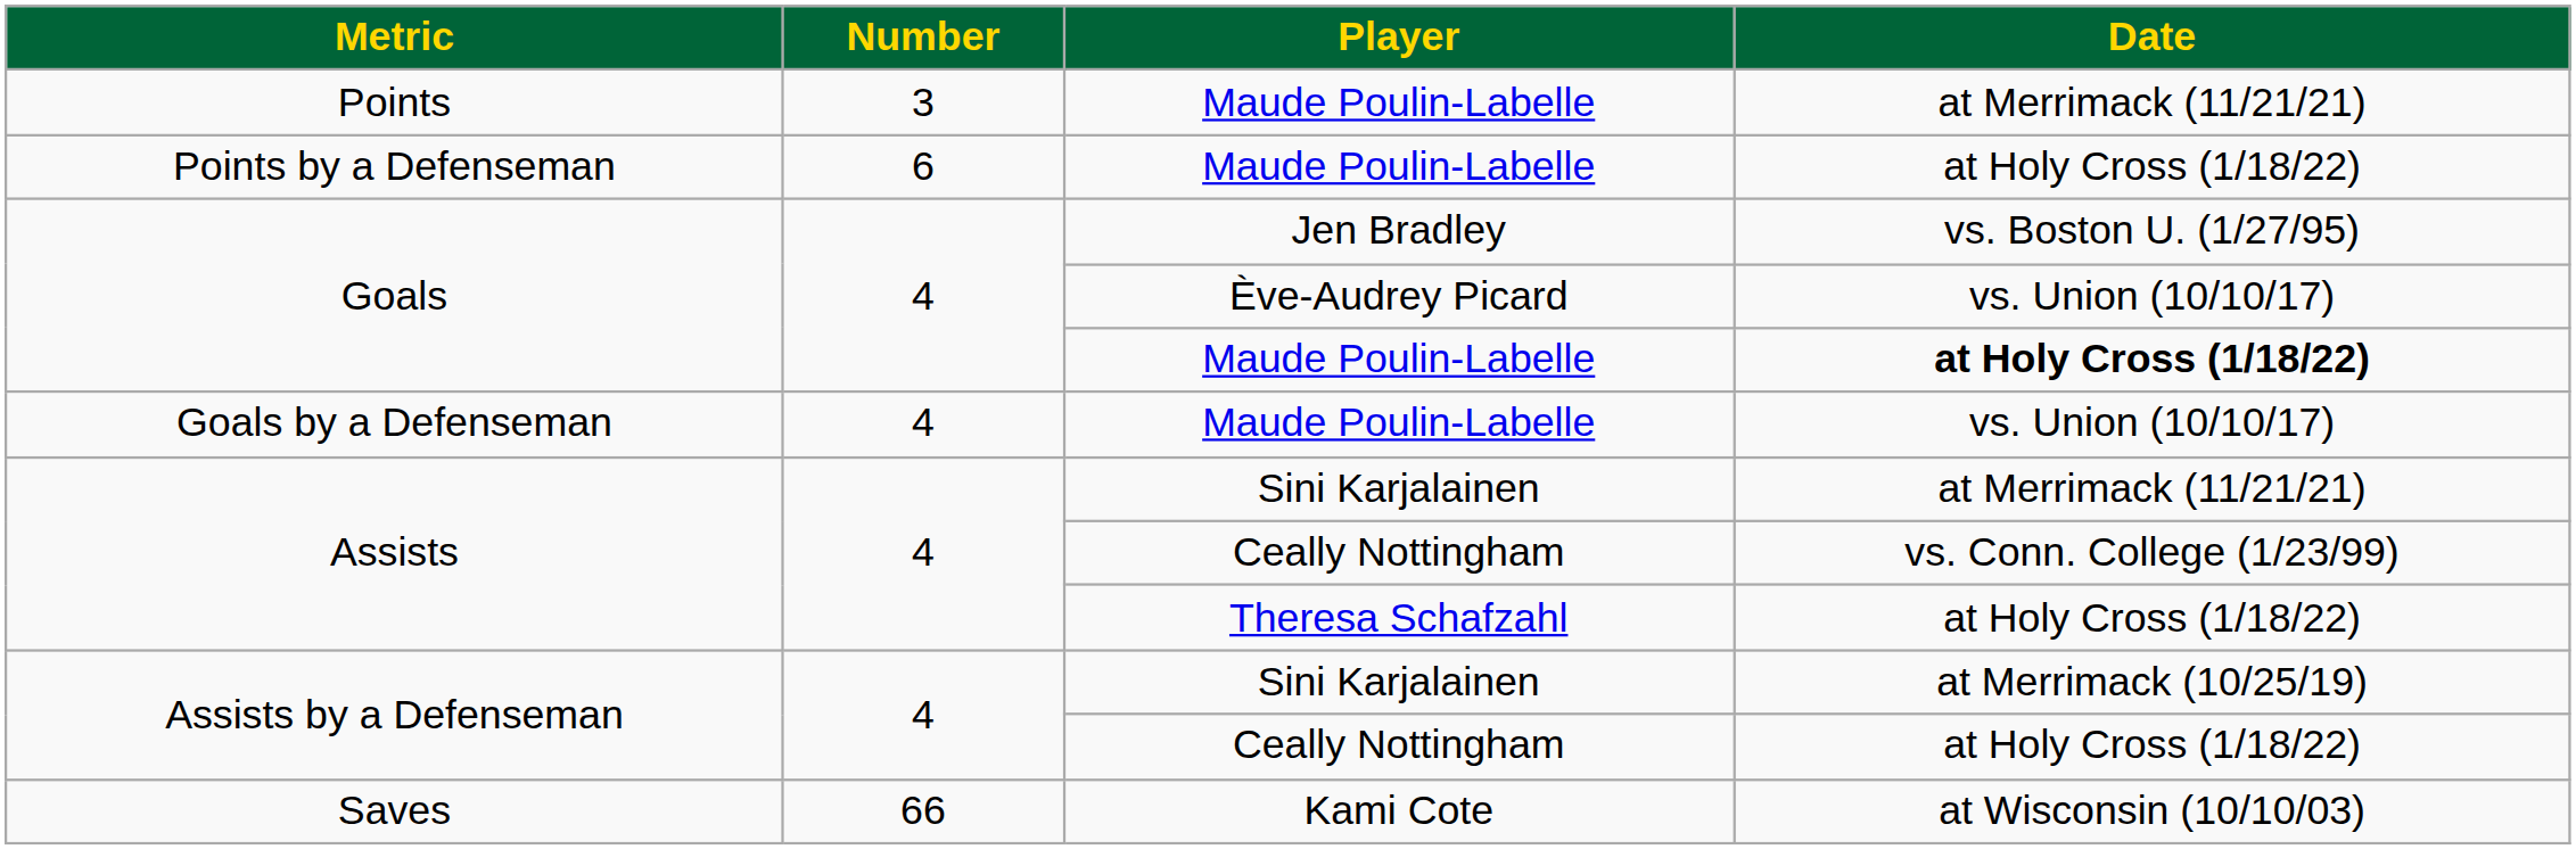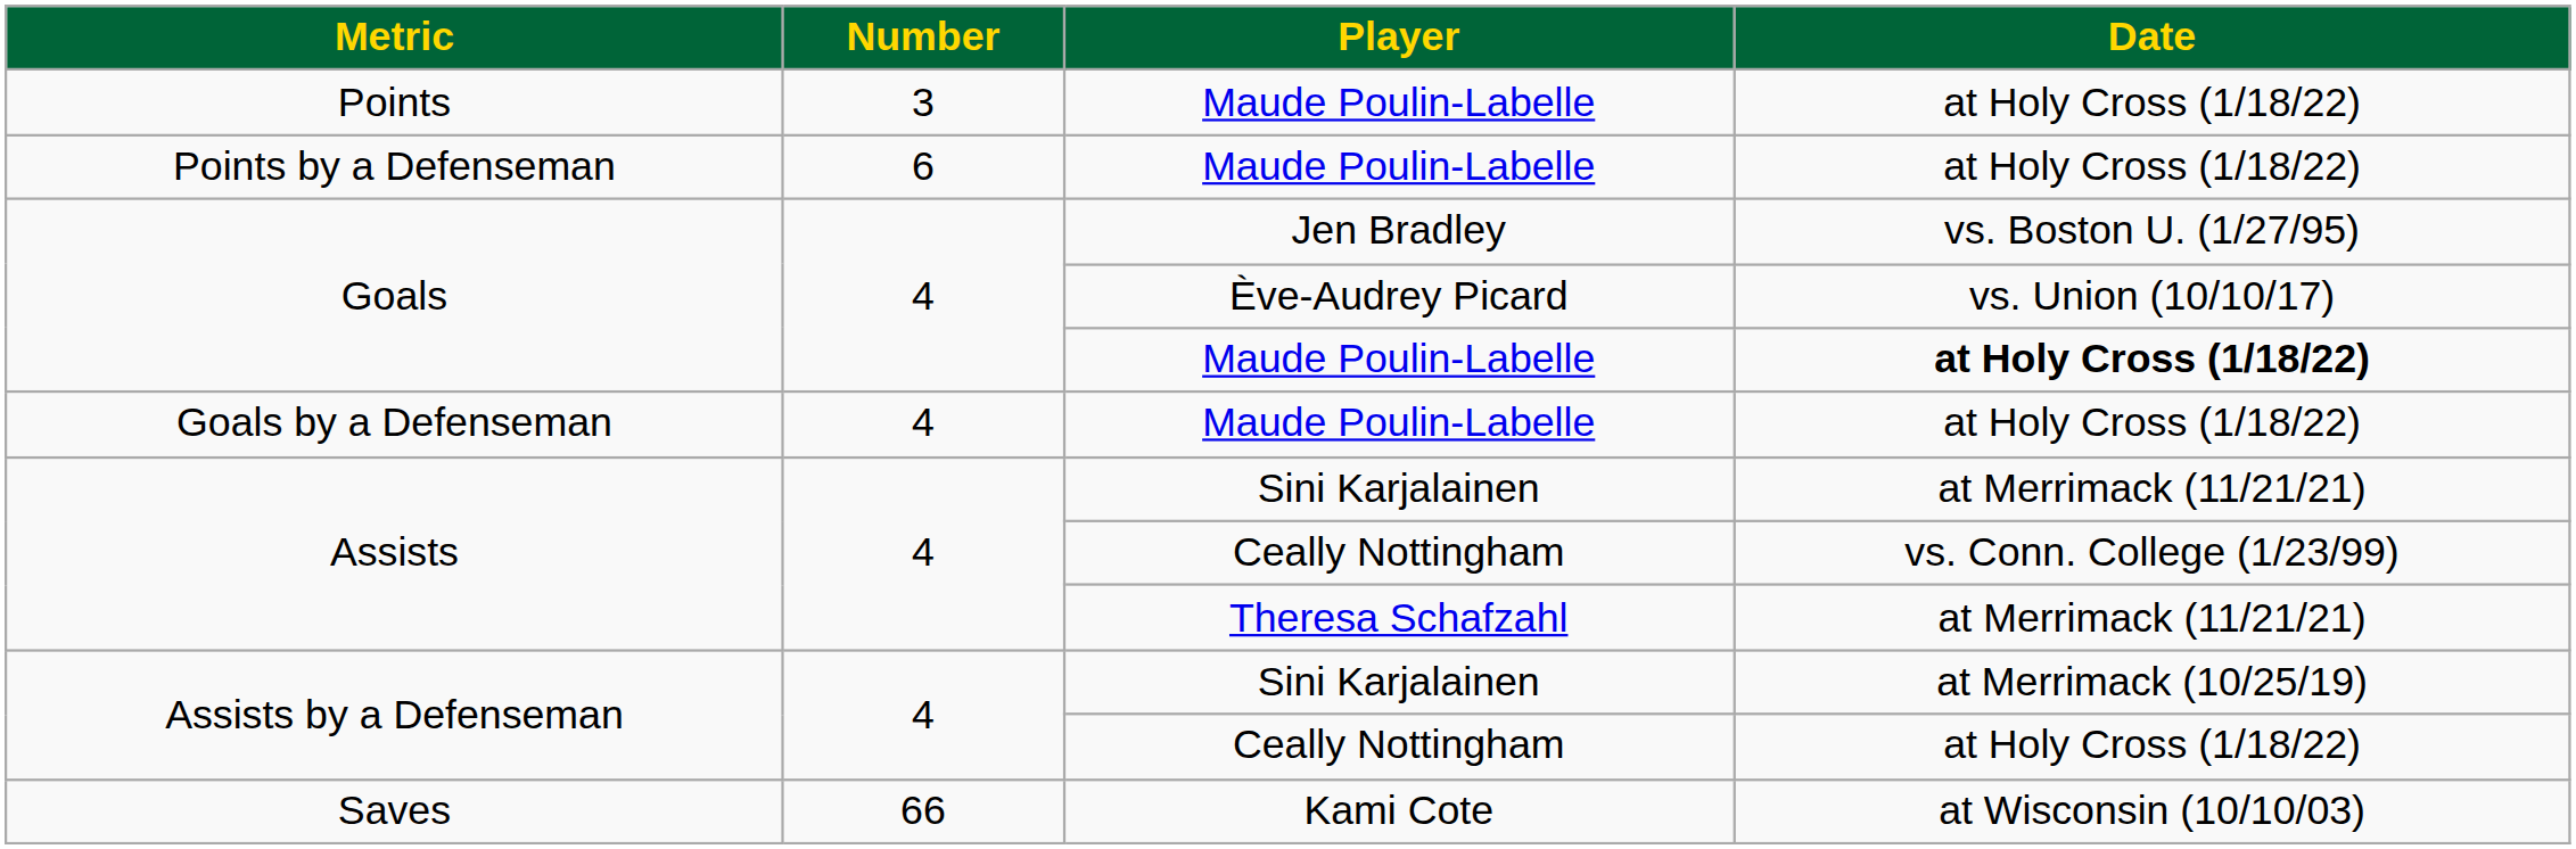Points | Date: at Merrimack (11/21/21) -> at Holy Cross (1/18/22)
Goals by a Defenseman | Date: vs. Union (10/10/17) -> at Holy Cross (1/18/22)
Assists / Theresa Schafzahl | Date: at Holy Cross (1/18/22) -> at Merrimack (11/21/21)
